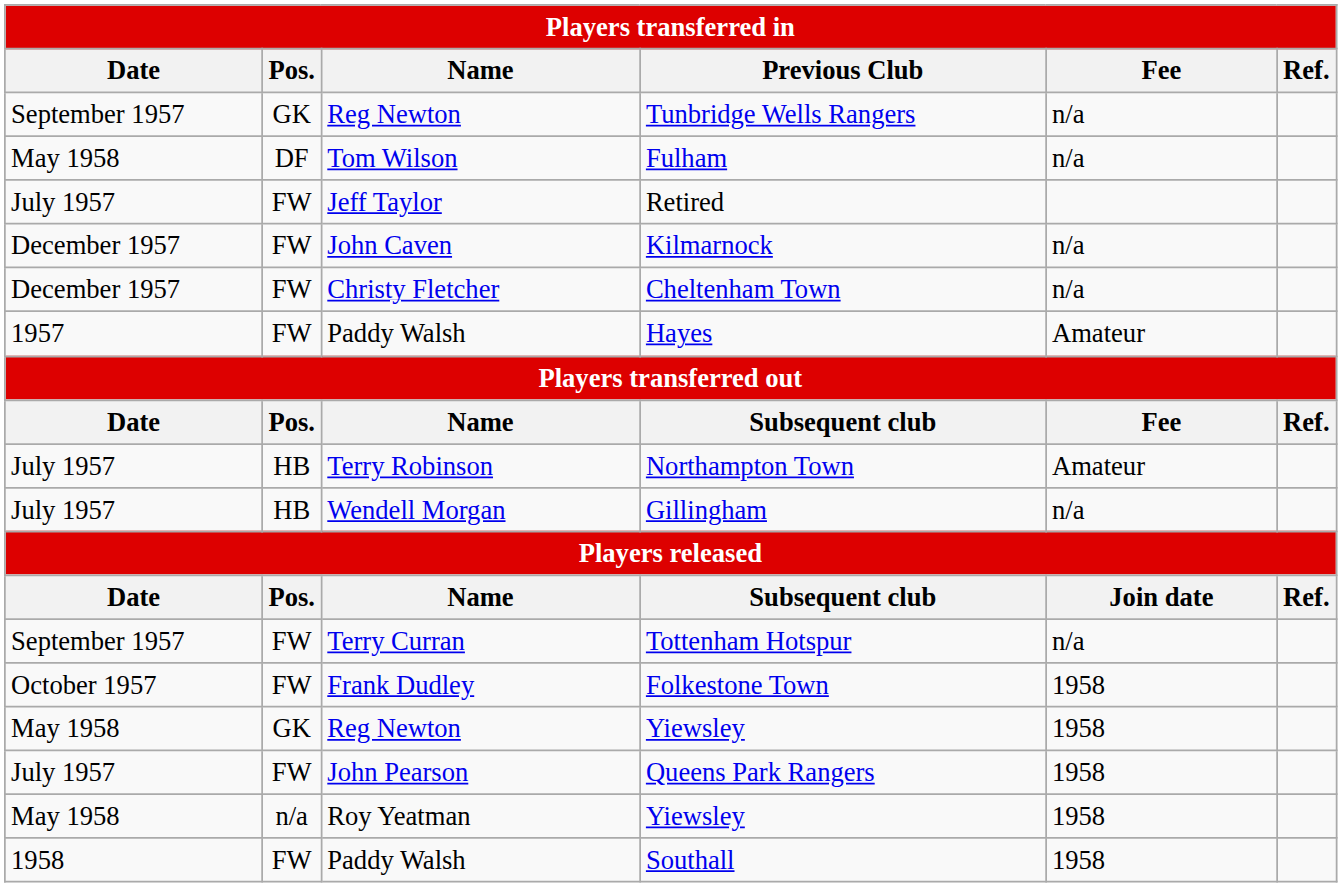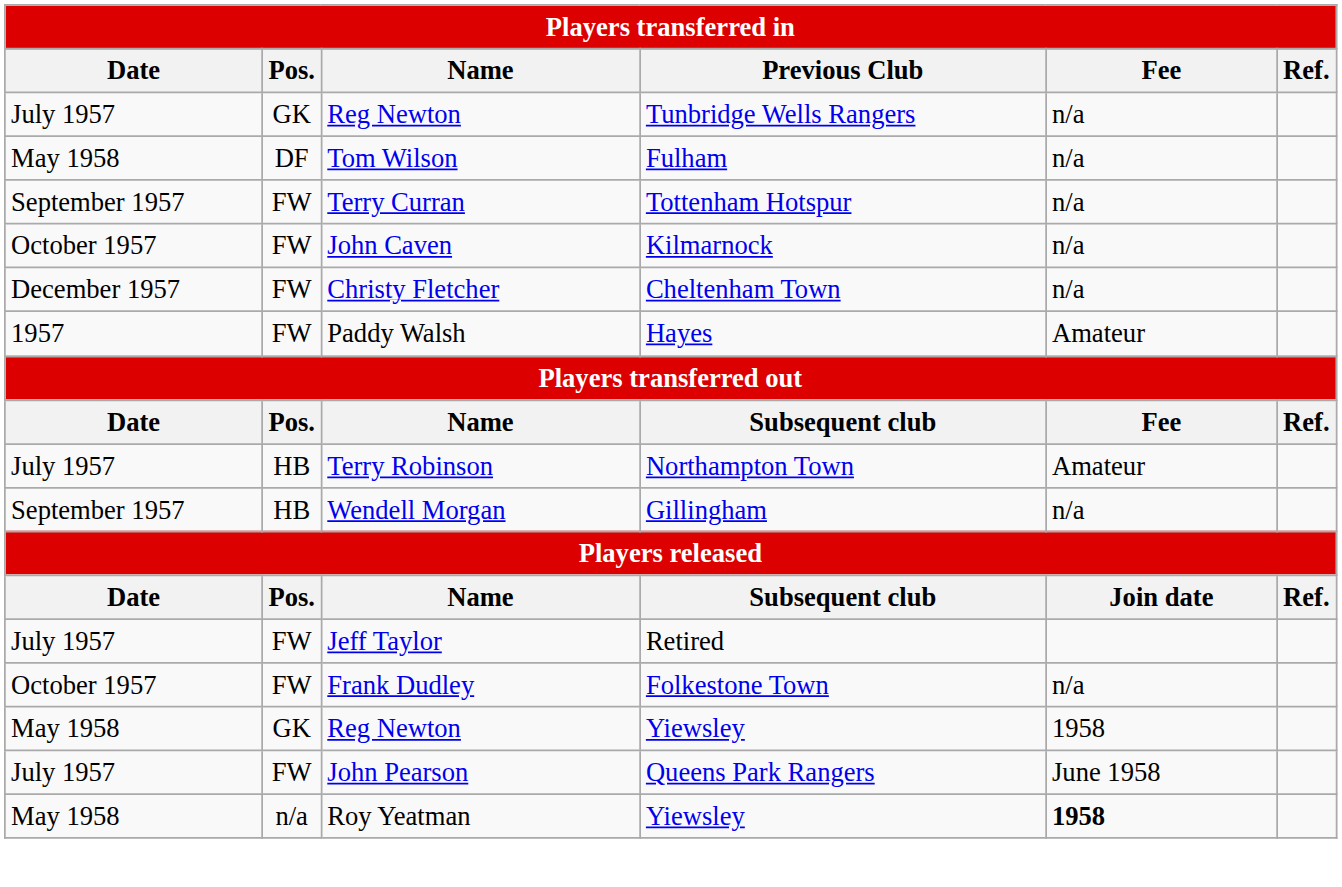Tunbridge Wells Rangers | Date: September 1957 -> July 1957
rows swapped: Tottenham Hotspur <-> Retired
Kilmarnock | Date: December 1957 -> October 1957
Gillingham | Date: July 1957 -> September 1957
Folkestone Town | Fee: 1958 -> n/a
Queens Park Rangers | Fee: 1958 -> June 1958
Roy Yeatman / Yiewsley | Fee: normal -> bold
- row: 1958 | FW | Paddy Walsh | Southall | 1958
